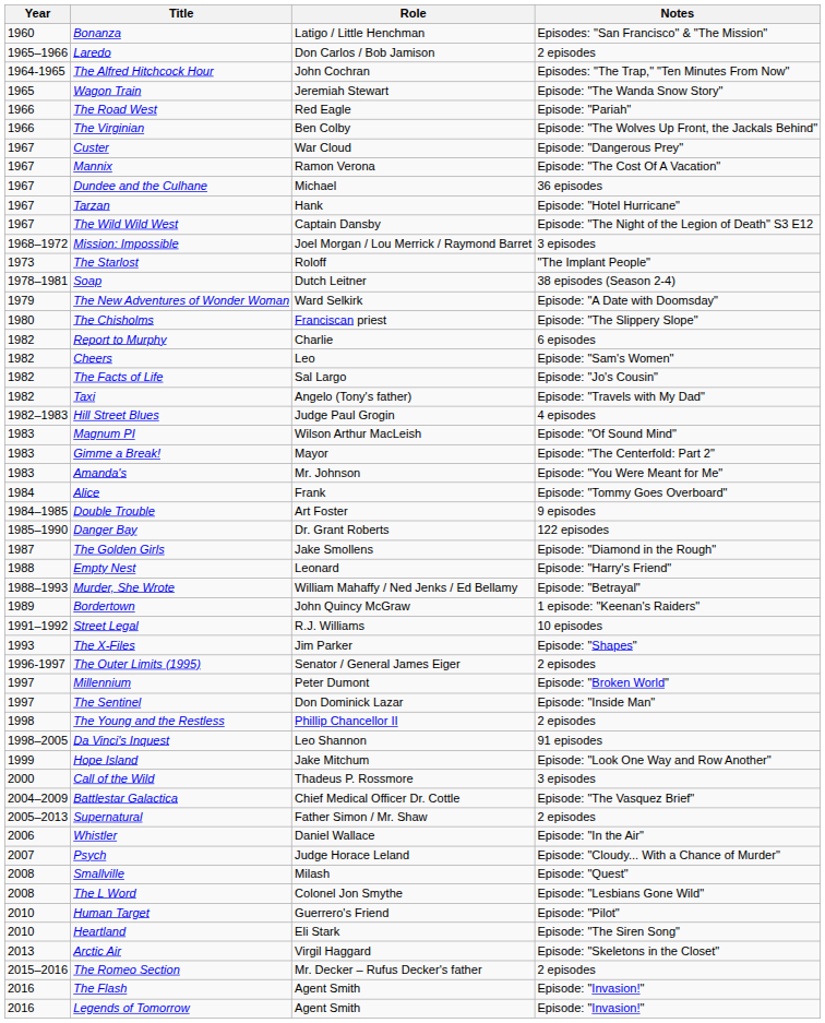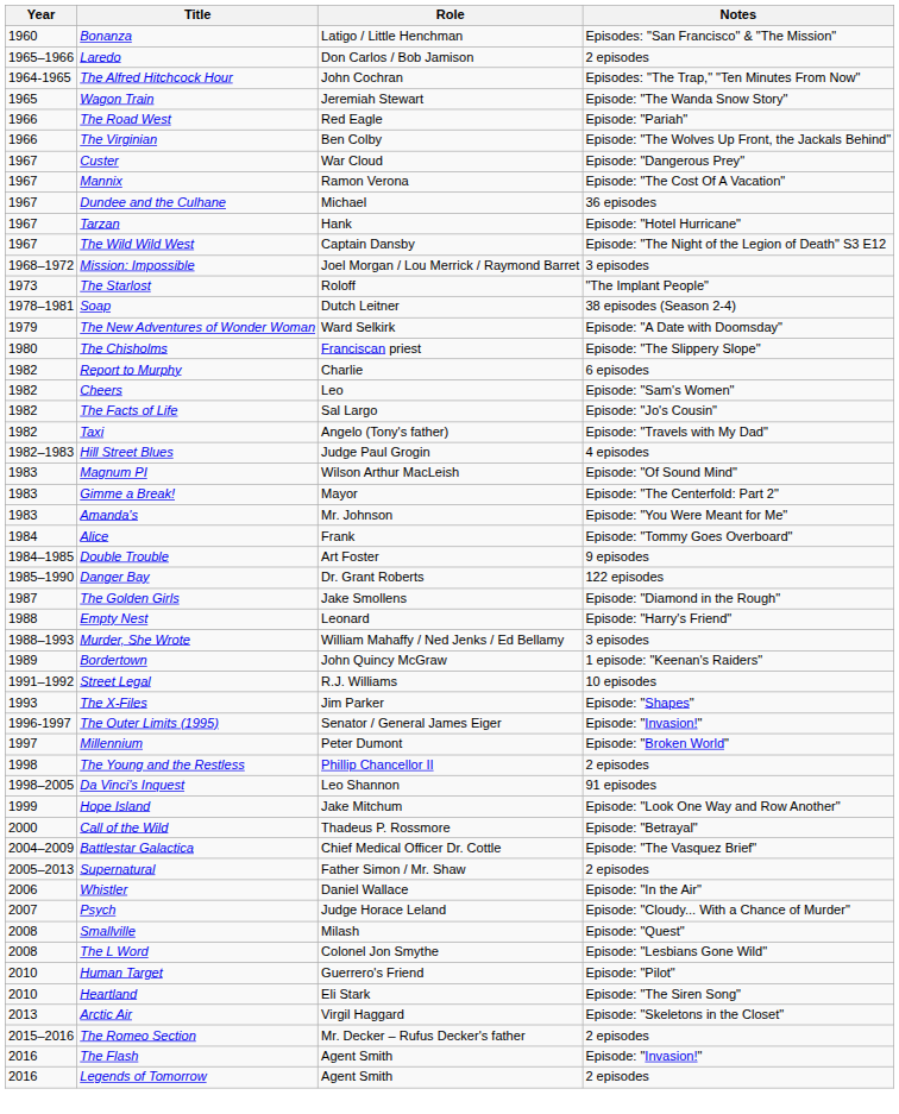Murder, She Wrote | Notes: Episode: "Betrayal" -> 3 episodes
The Outer Limits (1995) | Notes: 2 episodes -> Episode: "Invasion!"
- row: 1997 | The Sentinel | Don Dominick Lazar | Episode: "Inside Man"
Call of the Wild | Notes: 3 episodes -> Episode: "Betrayal"
Legends of Tomorrow | Notes: Episode: "Invasion!" -> 2 episodes
